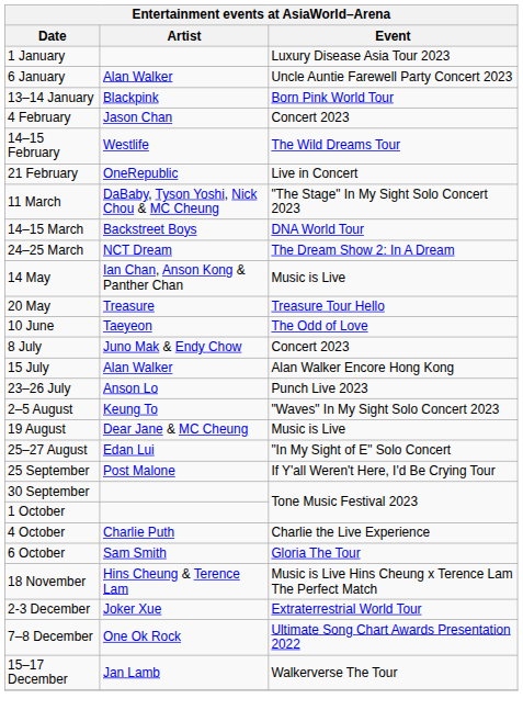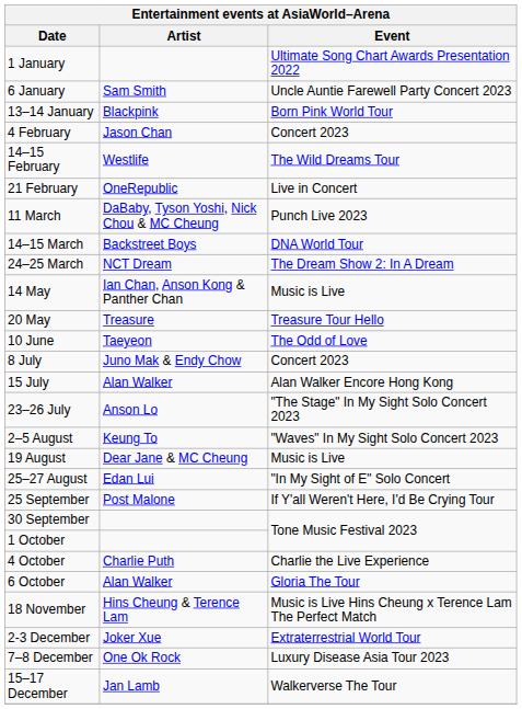1 January | Event: Luxury Disease Asia Tour 2023 -> Ultimate Song Chart Awards Presentation 2022
6 January | Artist: Alan Walker -> Sam Smith
11 March | Event: "The Stage" In My Sight Solo Concert 2023 -> Punch Live 2023
23–26 July | Event: Punch Live 2023 -> "The Stage" In My Sight Solo Concert 2023
6 October | Artist: Sam Smith -> Alan Walker
7–8 December | Event: Ultimate Song Chart Awards Presentation 2022 -> Luxury Disease Asia Tour 2023
